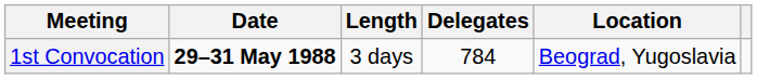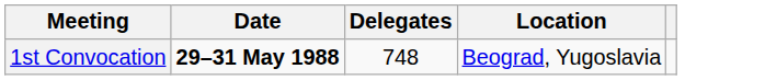- column: Length | 3 days
1st Convocation | Delegates: 784 -> 748
